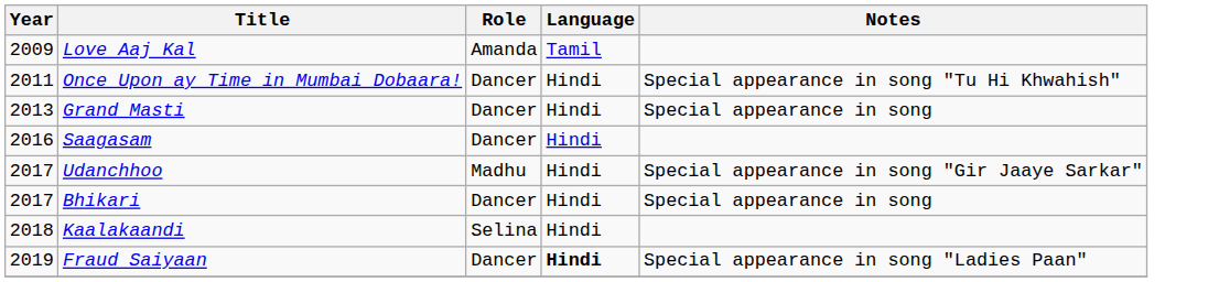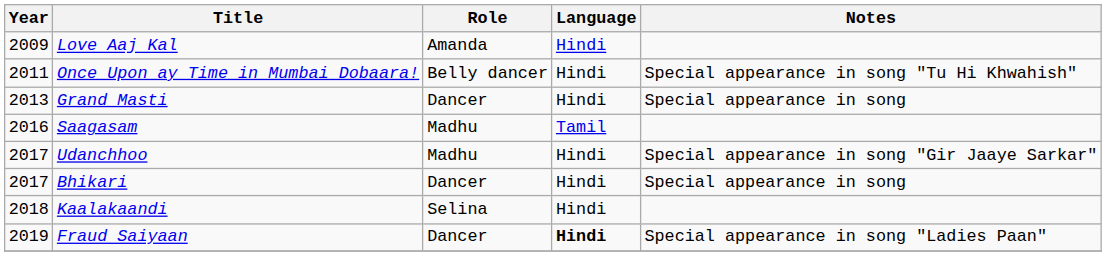Love Aaj Kal | Language: Tamil -> Hindi
Once Upon ay Time in Mumbai Dobaara! | Role: Dancer -> Belly dancer
Saagasam | Role: Dancer -> Madhu
Saagasam | Language: Hindi -> Tamil
